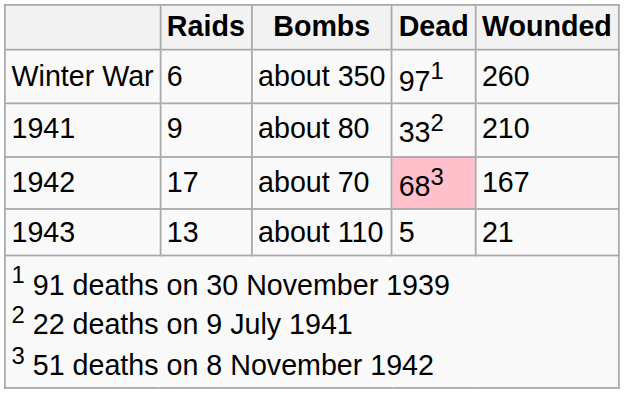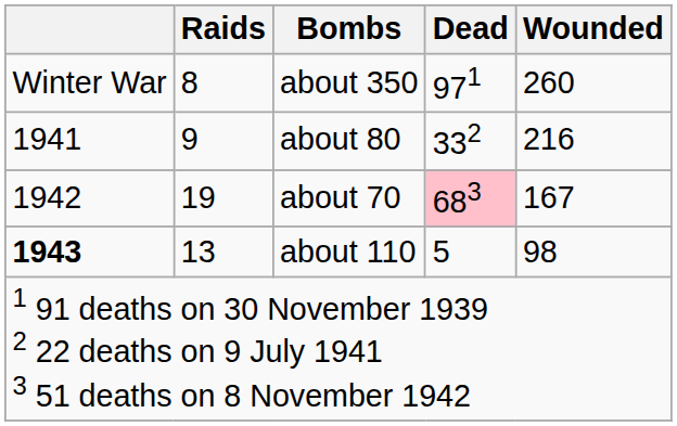about 350 | Raids: 6 -> 8
about 80 | Wounded: 210 -> 216
about 70 | Raids: 17 -> 19
about 110 | column 1: normal -> bold
about 110 | Wounded: 21 -> 98
